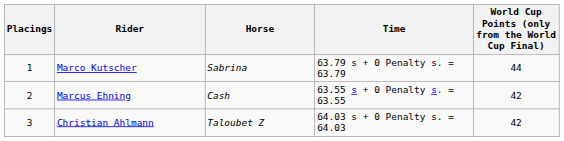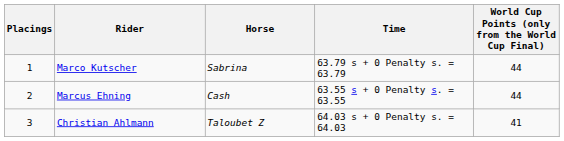Marcus Ehning | World Cup Points (only from the World Cup Final): 42 -> 44
Christian Ahlmann | World Cup Points (only from the World Cup Final): 42 -> 41
